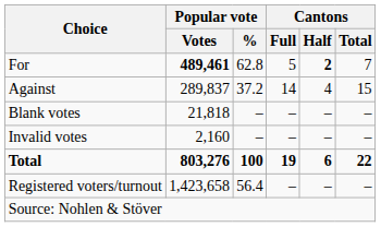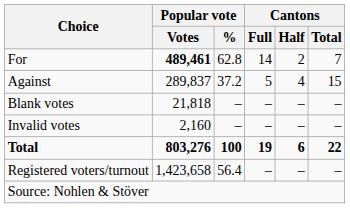For | Cantons / Full: 5 -> 14
For | Cantons / Half: bold -> normal
Against | Cantons / Full: 14 -> 5
